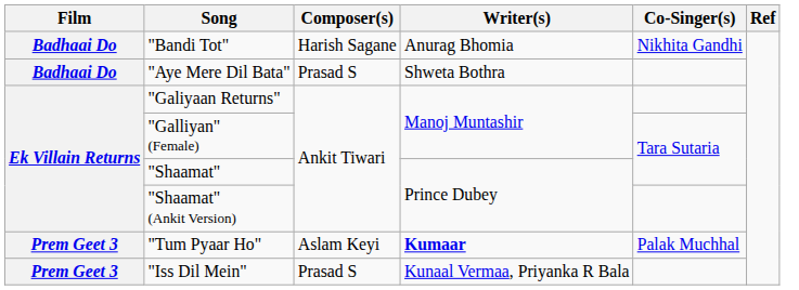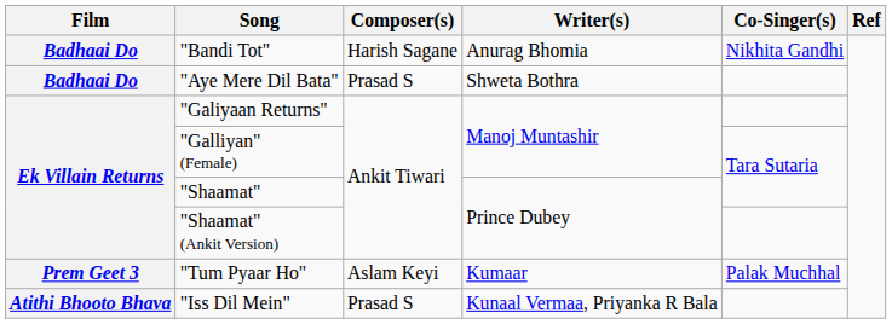"Tum Pyaar Ho" | Writer(s): bold -> normal
"Iss Dil Mein" | Film: Prem Geet 3 -> Atithi Bhooto Bhava
